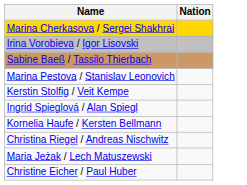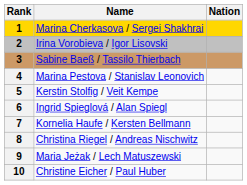+ column: Rank | 1 | 2 | 3 | 4 | 5 | 6 | 7 | 8 | 9 | 10
